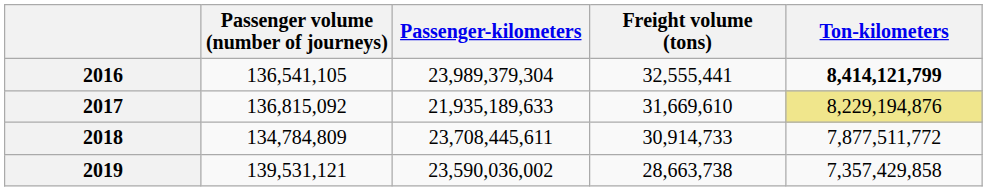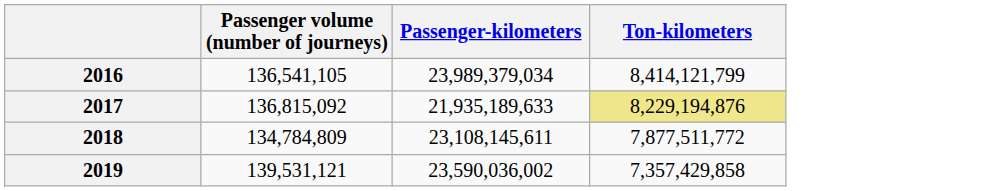- column: Freight volume (tons) | 32,555,441 | 31,669,610 | 30,914,733 | 28,663,738
2016 | Passenger-kilometers: 23,989,379,304 -> 23,989,379,034
2016 | Ton-kilometers: bold -> normal
2018 | Passenger-kilometers: 23,708,445,611 -> 23,108,145,611
